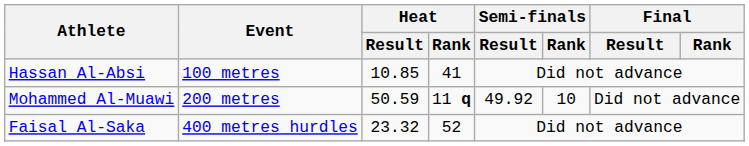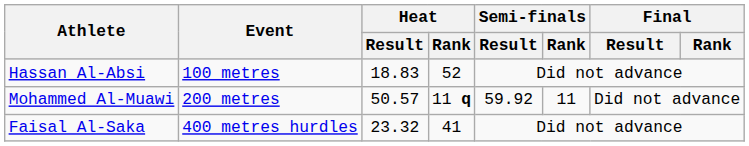Hassan Al-Absi | Heat / Result: 10.85 -> 18.83
Hassan Al-Absi | Heat / Rank: 41 -> 52
Mohammed Al-Muawi | Heat / Result: 50.59 -> 50.57
Mohammed Al-Muawi | Semi-finals / Result: 49.92 -> 59.92
Mohammed Al-Muawi | Semi-finals / Rank: 10 -> 11
Faisal Al-Saka | Heat / Rank: 52 -> 41
